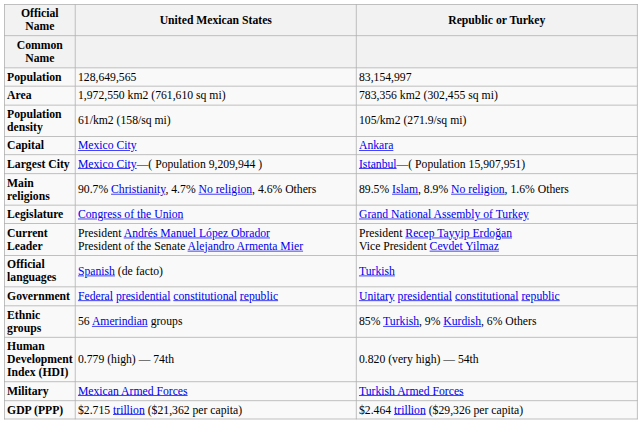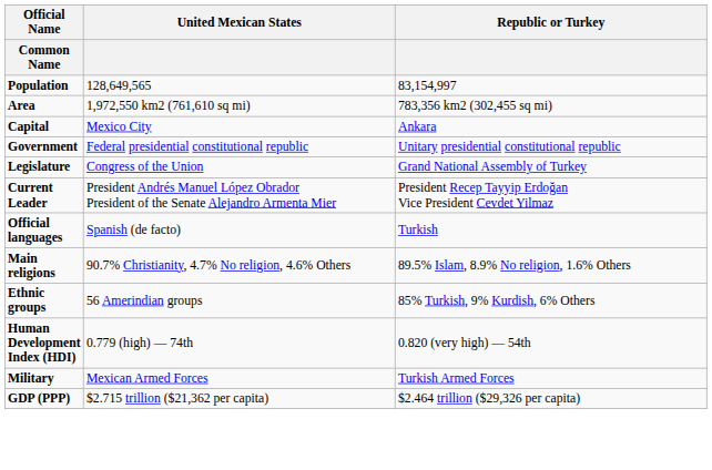- row: Population density | 61/km2 (158/sq mi) | 105/km2 (271.9/sq mi)
- row: Largest City | Mexico City—( Population 9,209,944 ) | Istanbul—( Population 15,907,951)
rows swapped: Government <-> Main religions
